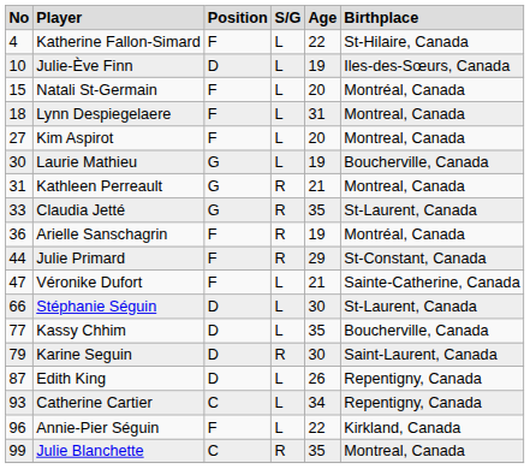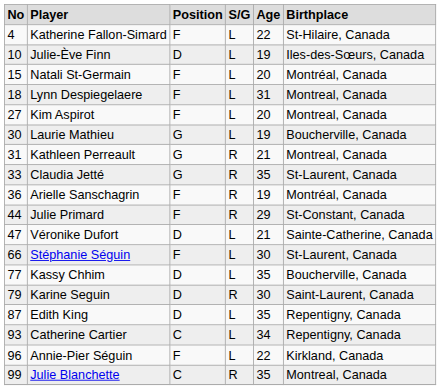Véronike Dufort | column 3: F -> D
Stéphanie Séguin | column 3: D -> F
Edith King | column 5: 26 -> 35
